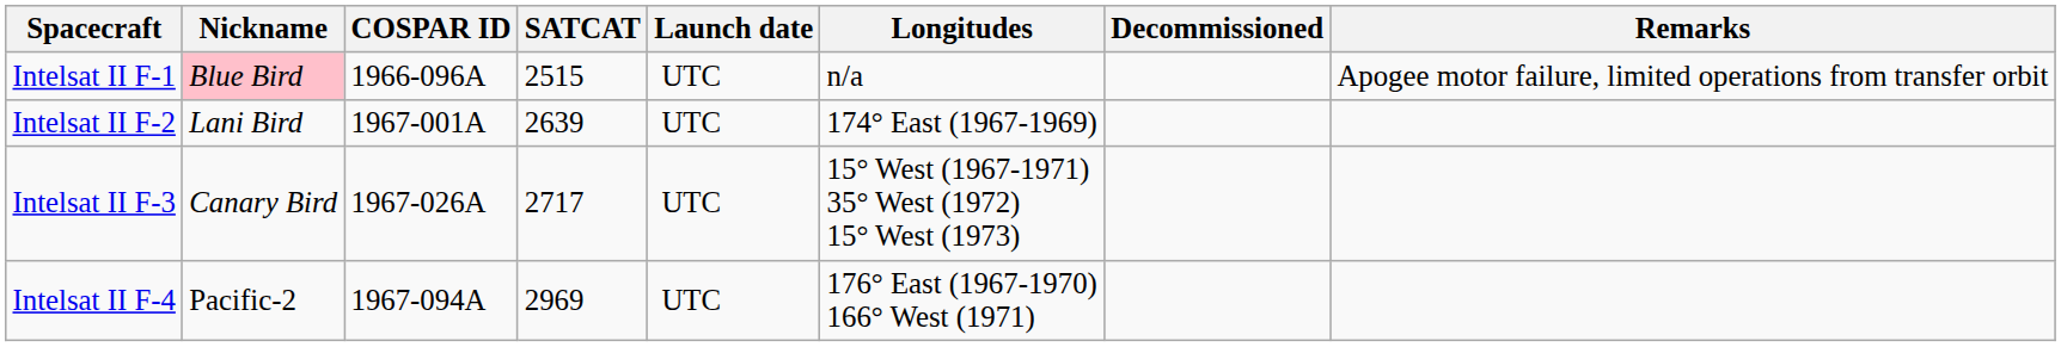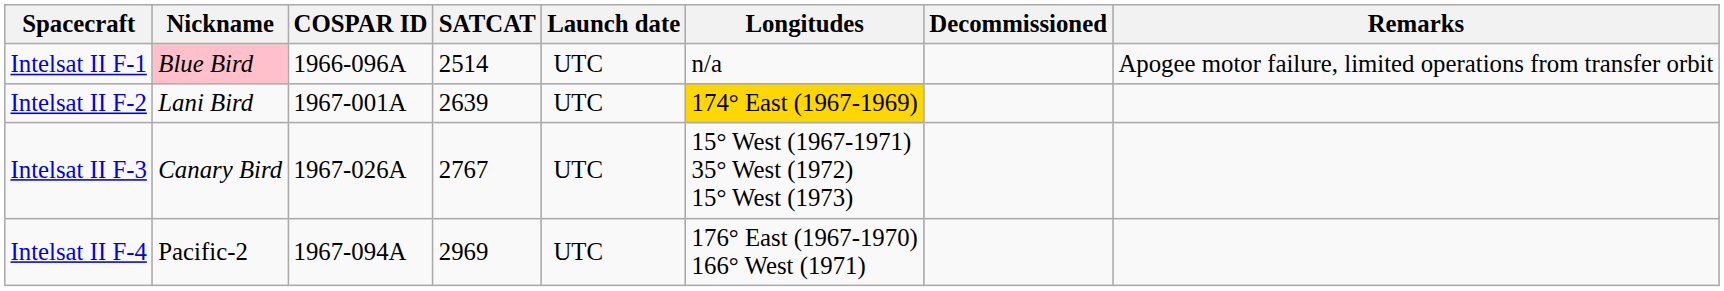Intelsat II F-1 | SATCAT: 2515 -> 2514
Intelsat II F-2 | Longitudes: no background -> gold background
Intelsat II F-3 | SATCAT: 2717 -> 2767
